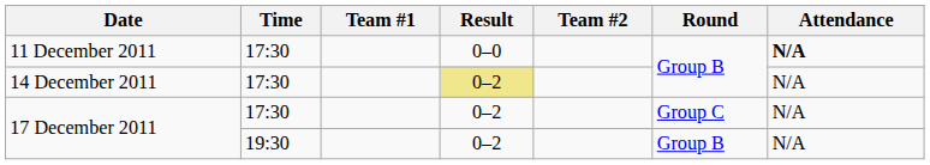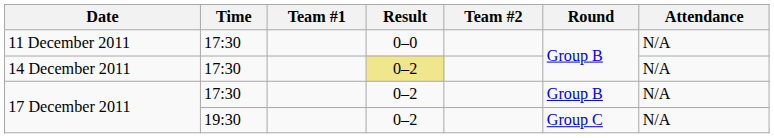11 December 2011 | Attendance: bold -> normal
17 December 2011 / 17:30 | Round: Group C -> Group B
17 December 2011 / 19:30 | Round: Group B -> Group C
